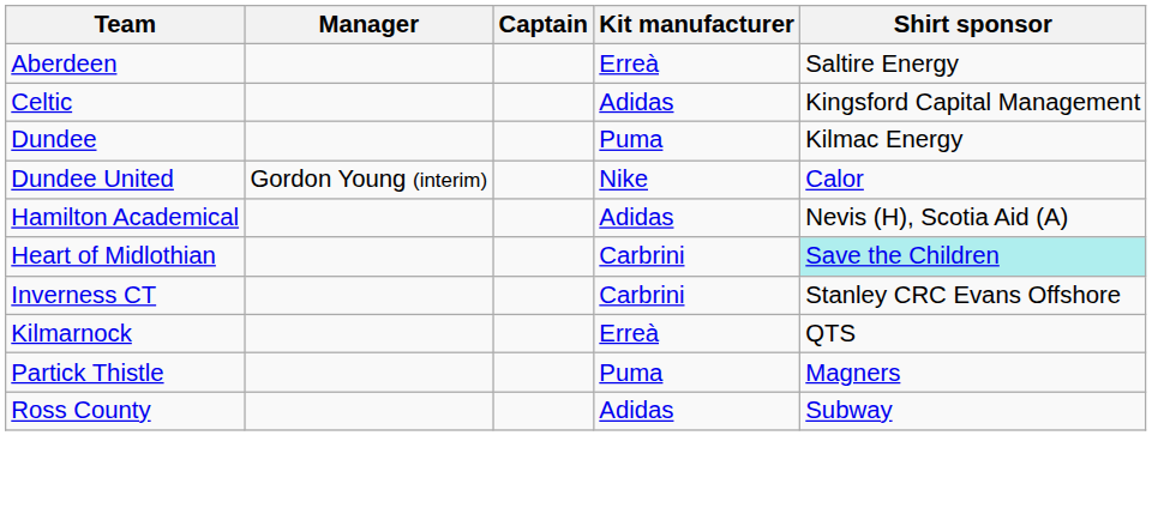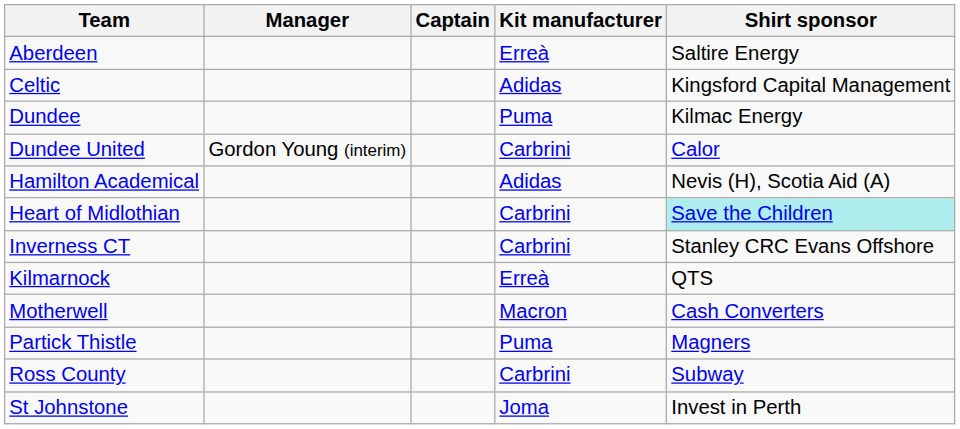Dundee United | Kit manufacturer: Nike -> Carbrini
+ row: Motherwell | Macron | Cash Converters
Ross County | Kit manufacturer: Adidas -> Carbrini
+ row: St Johnstone | Joma | Invest in Perth
